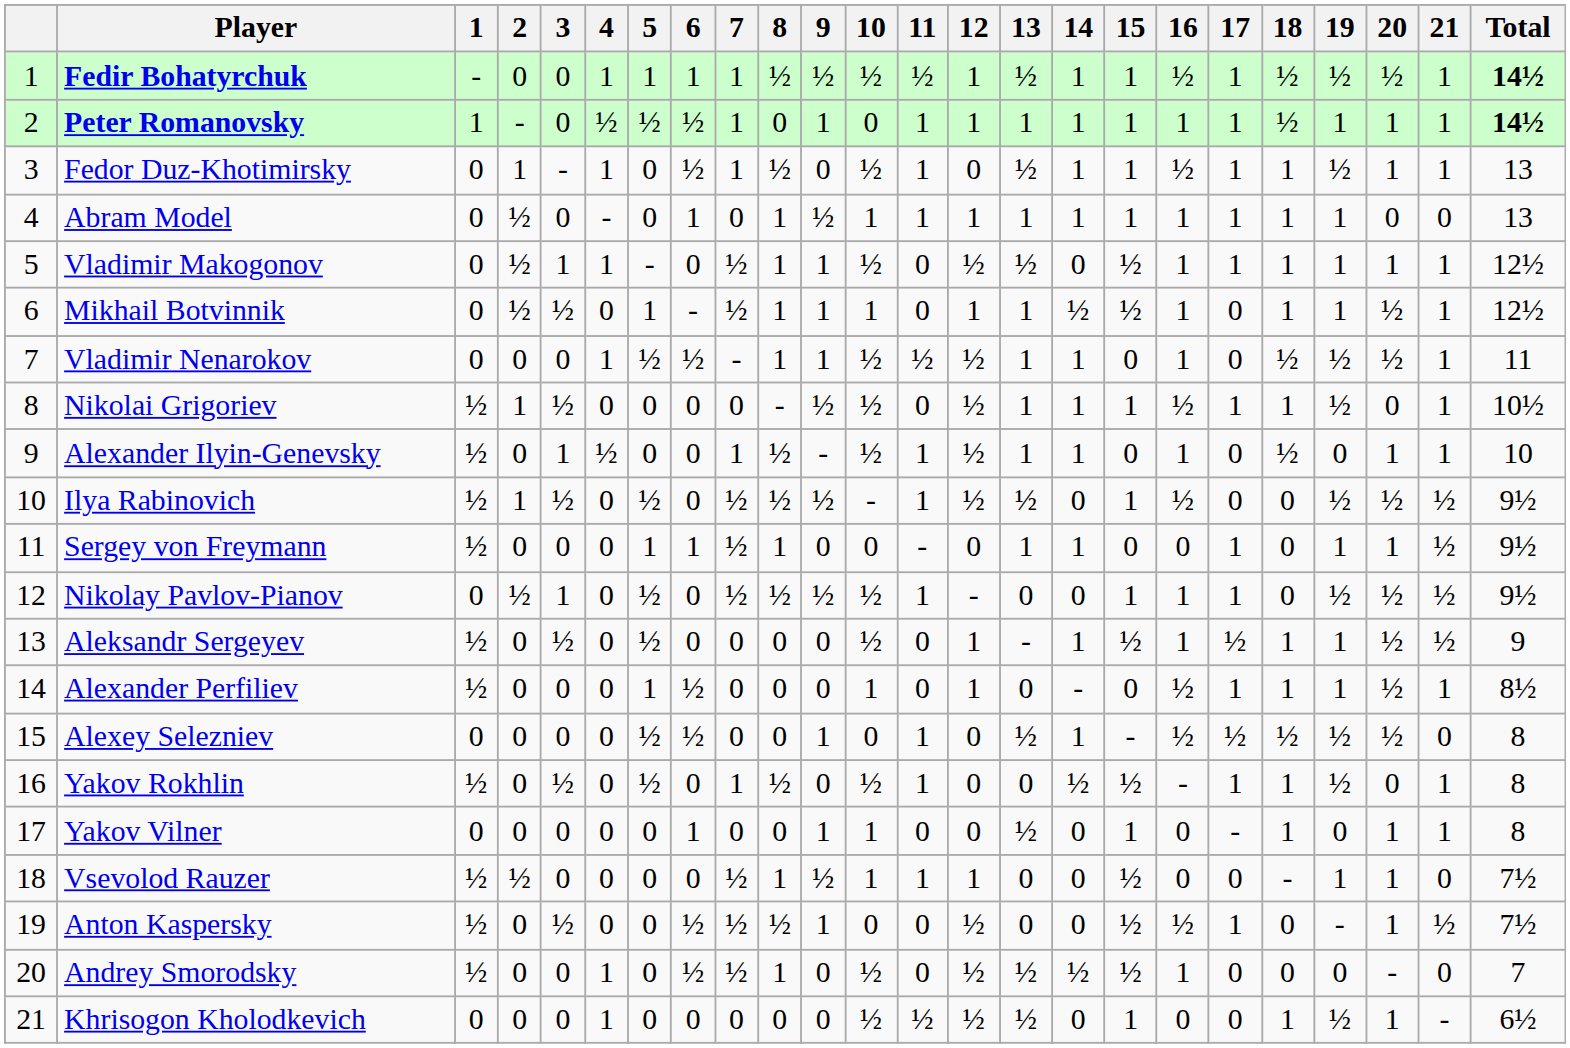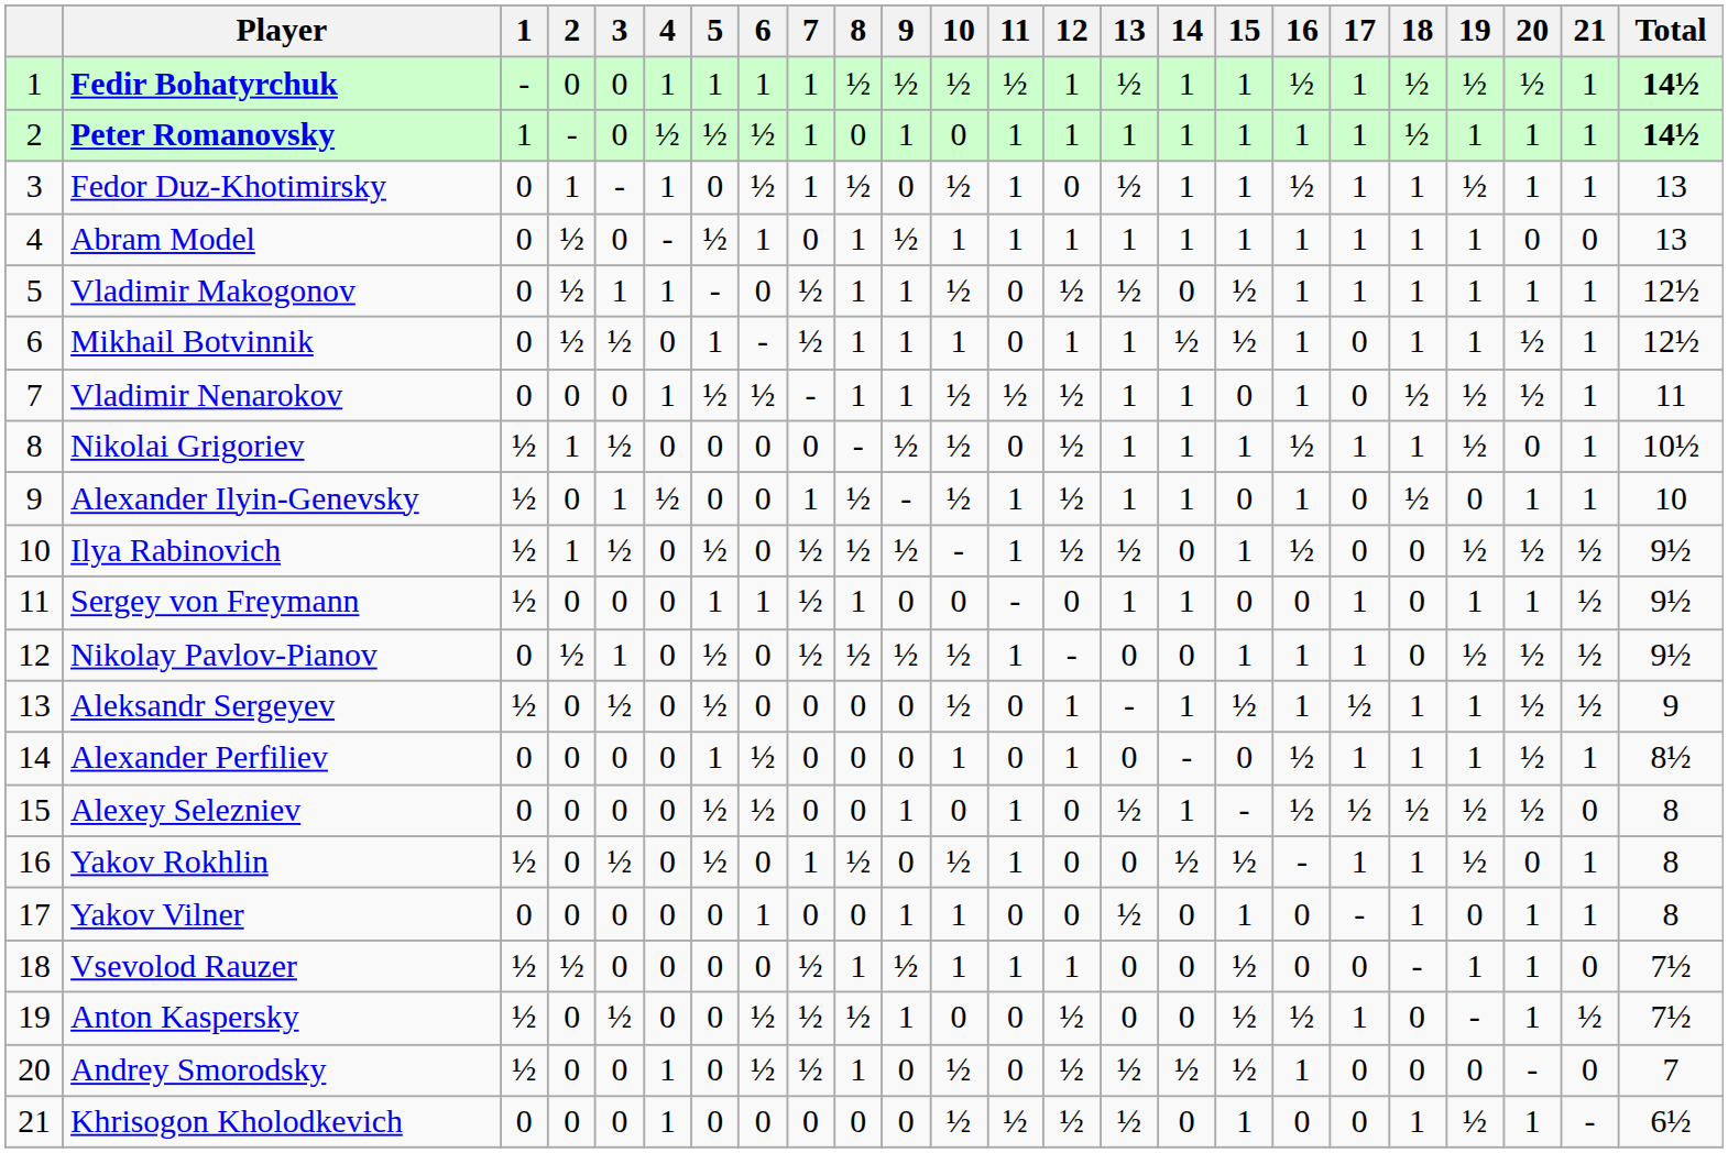Abram Model | 5: 0 -> ½
Alexander Perfiliev | 1: ½ -> 0
